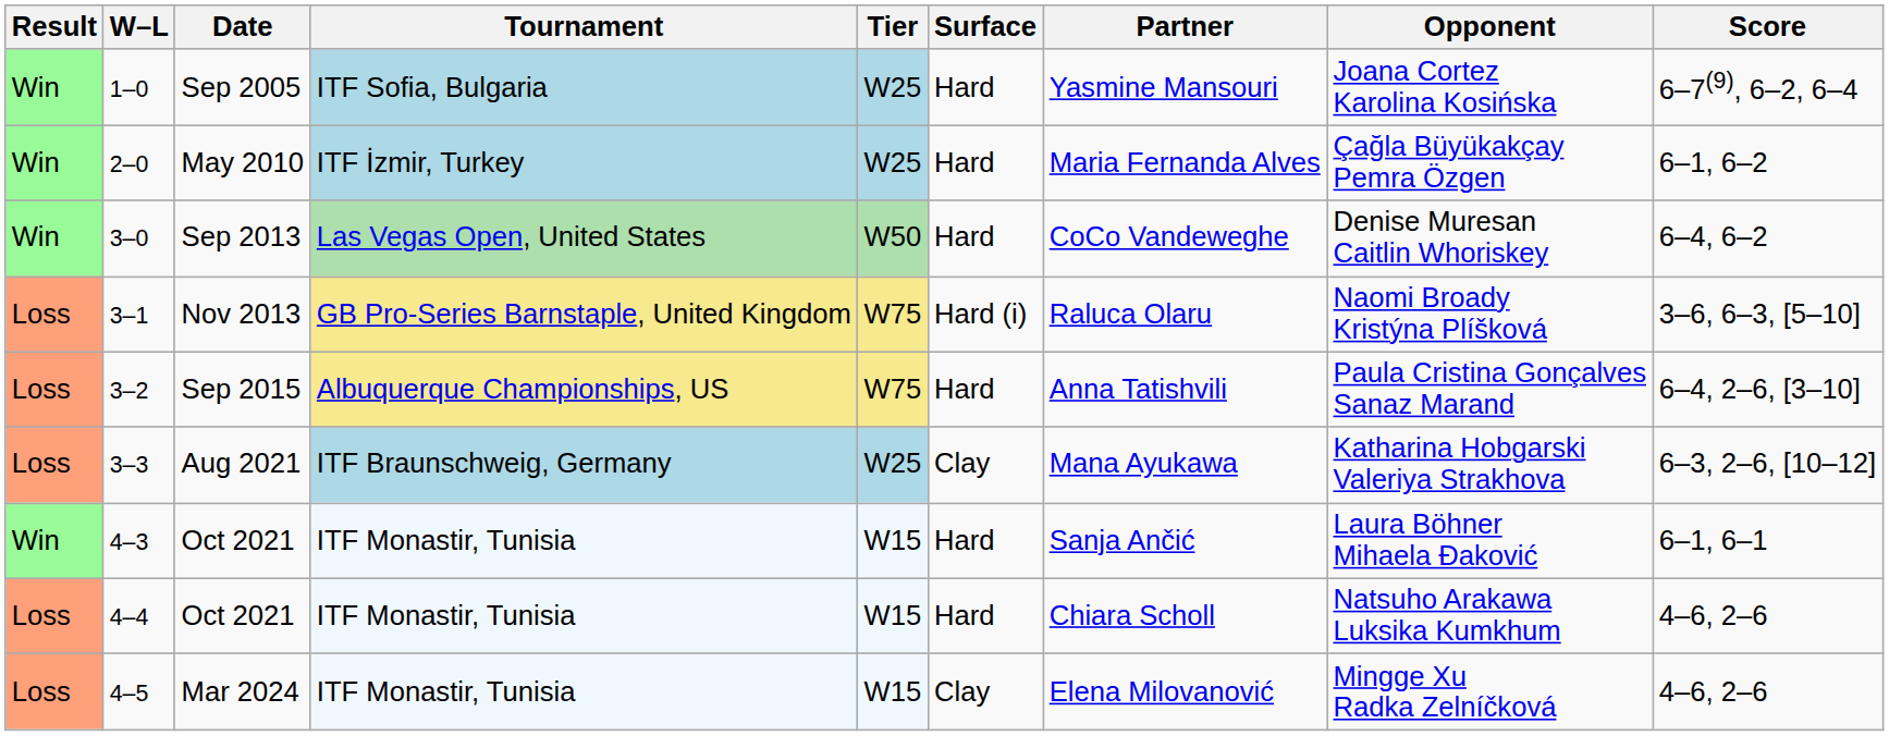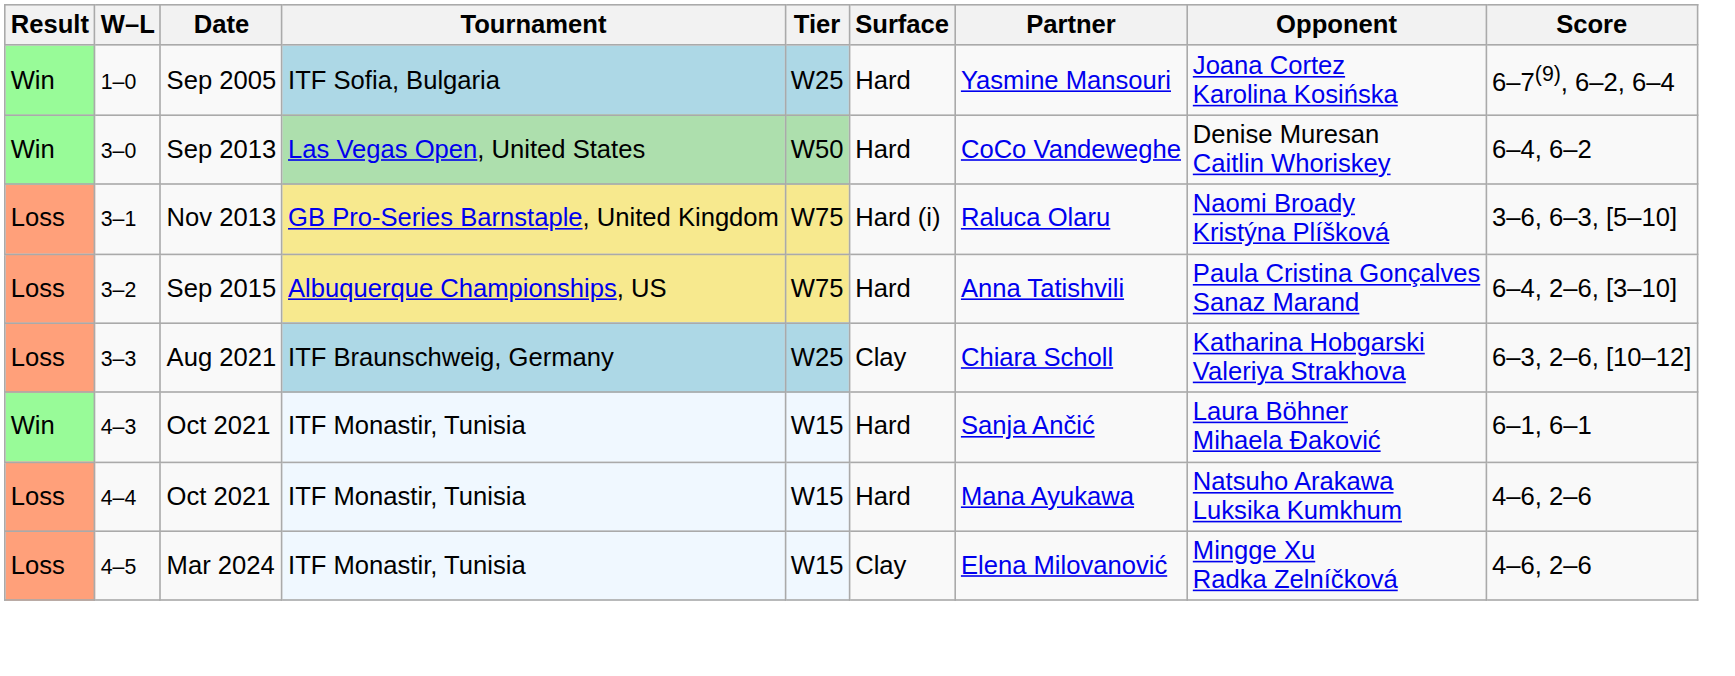- row: Win | 2–0 | May 2010 | ITF İzmir, Turkey | W25 | Hard | Maria Fernanda Alves | Çağla Büyükakçay Pemra Özgen | 6–1, 6–2
3–3 | Partner: Mana Ayukawa -> Chiara Scholl
4–4 | Partner: Chiara Scholl -> Mana Ayukawa
